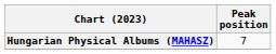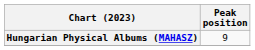Hungarian Physical Albums (MAHASZ) | Peak position: 7 -> 9
